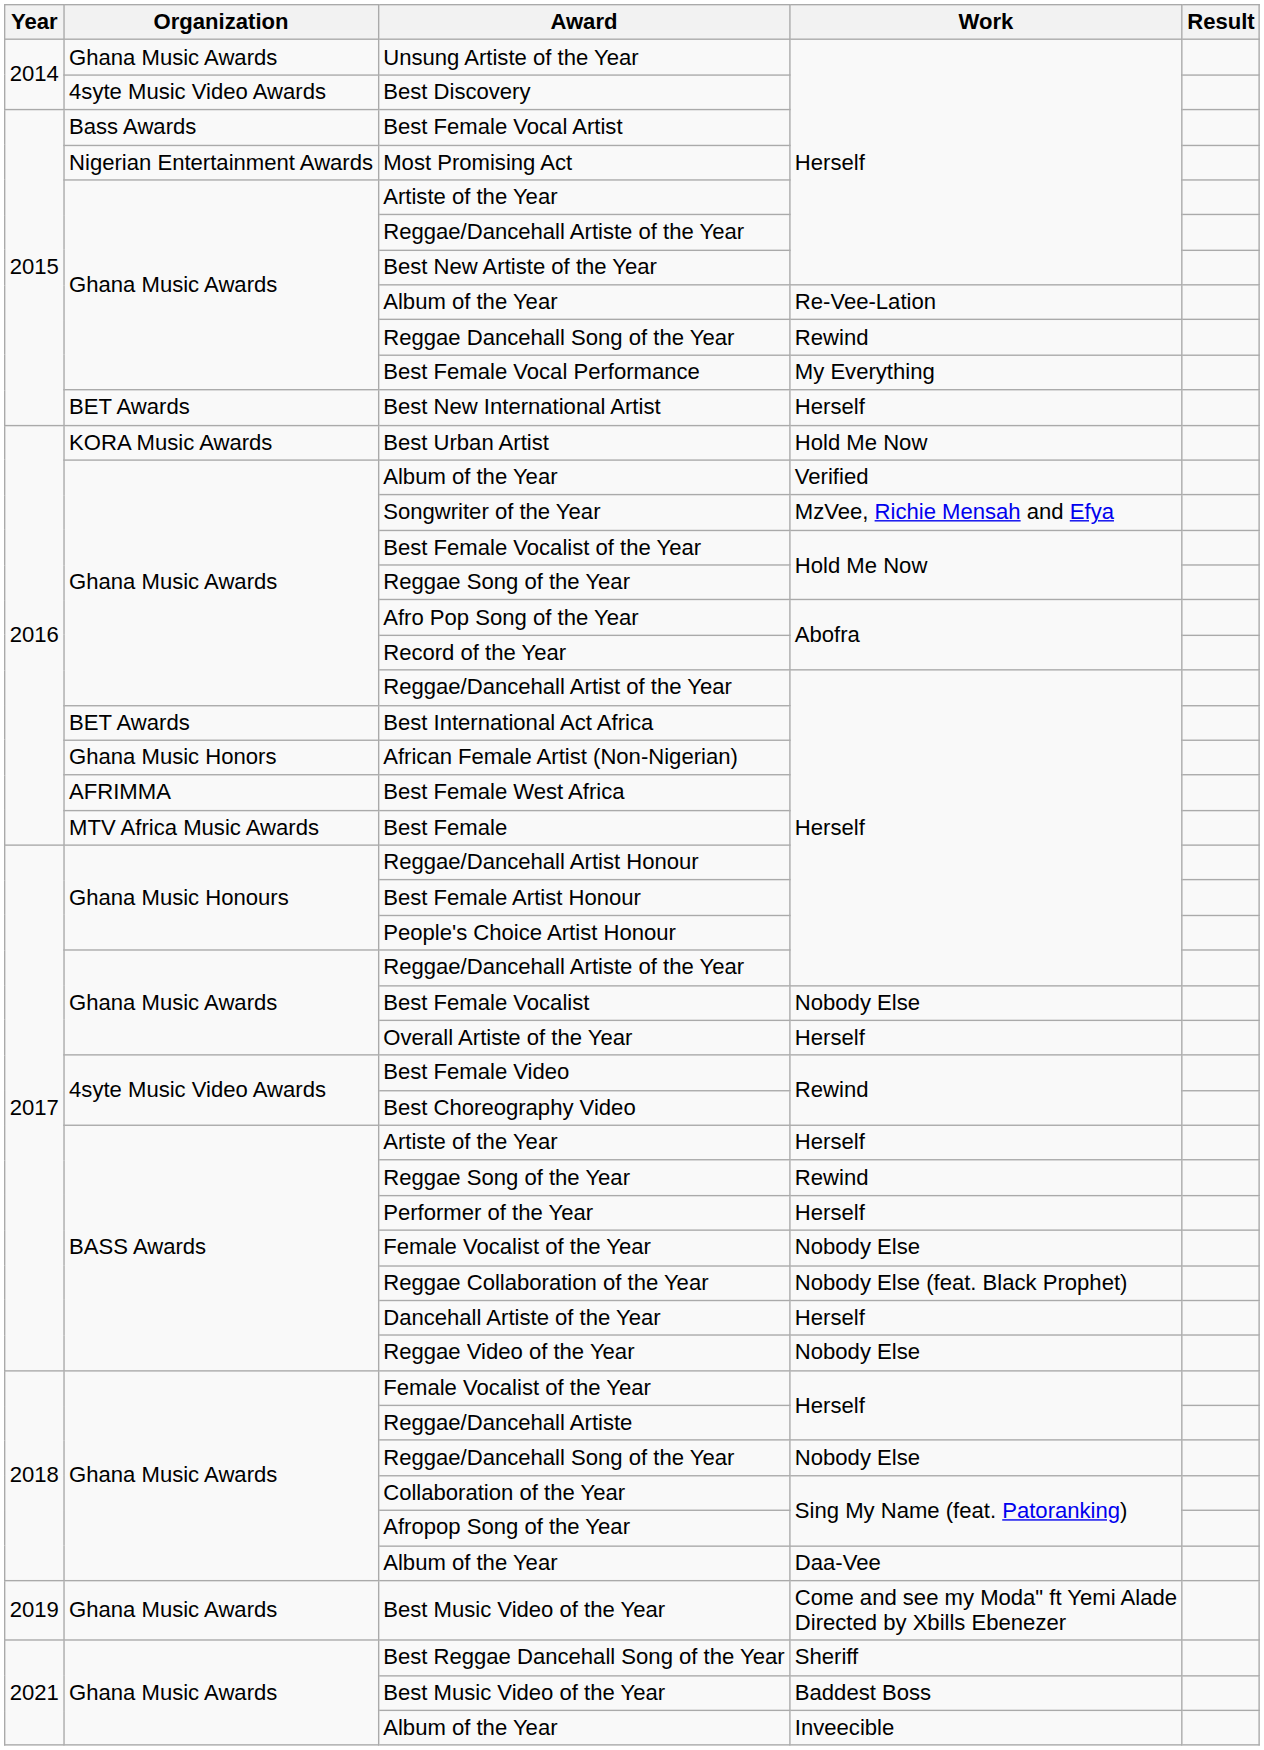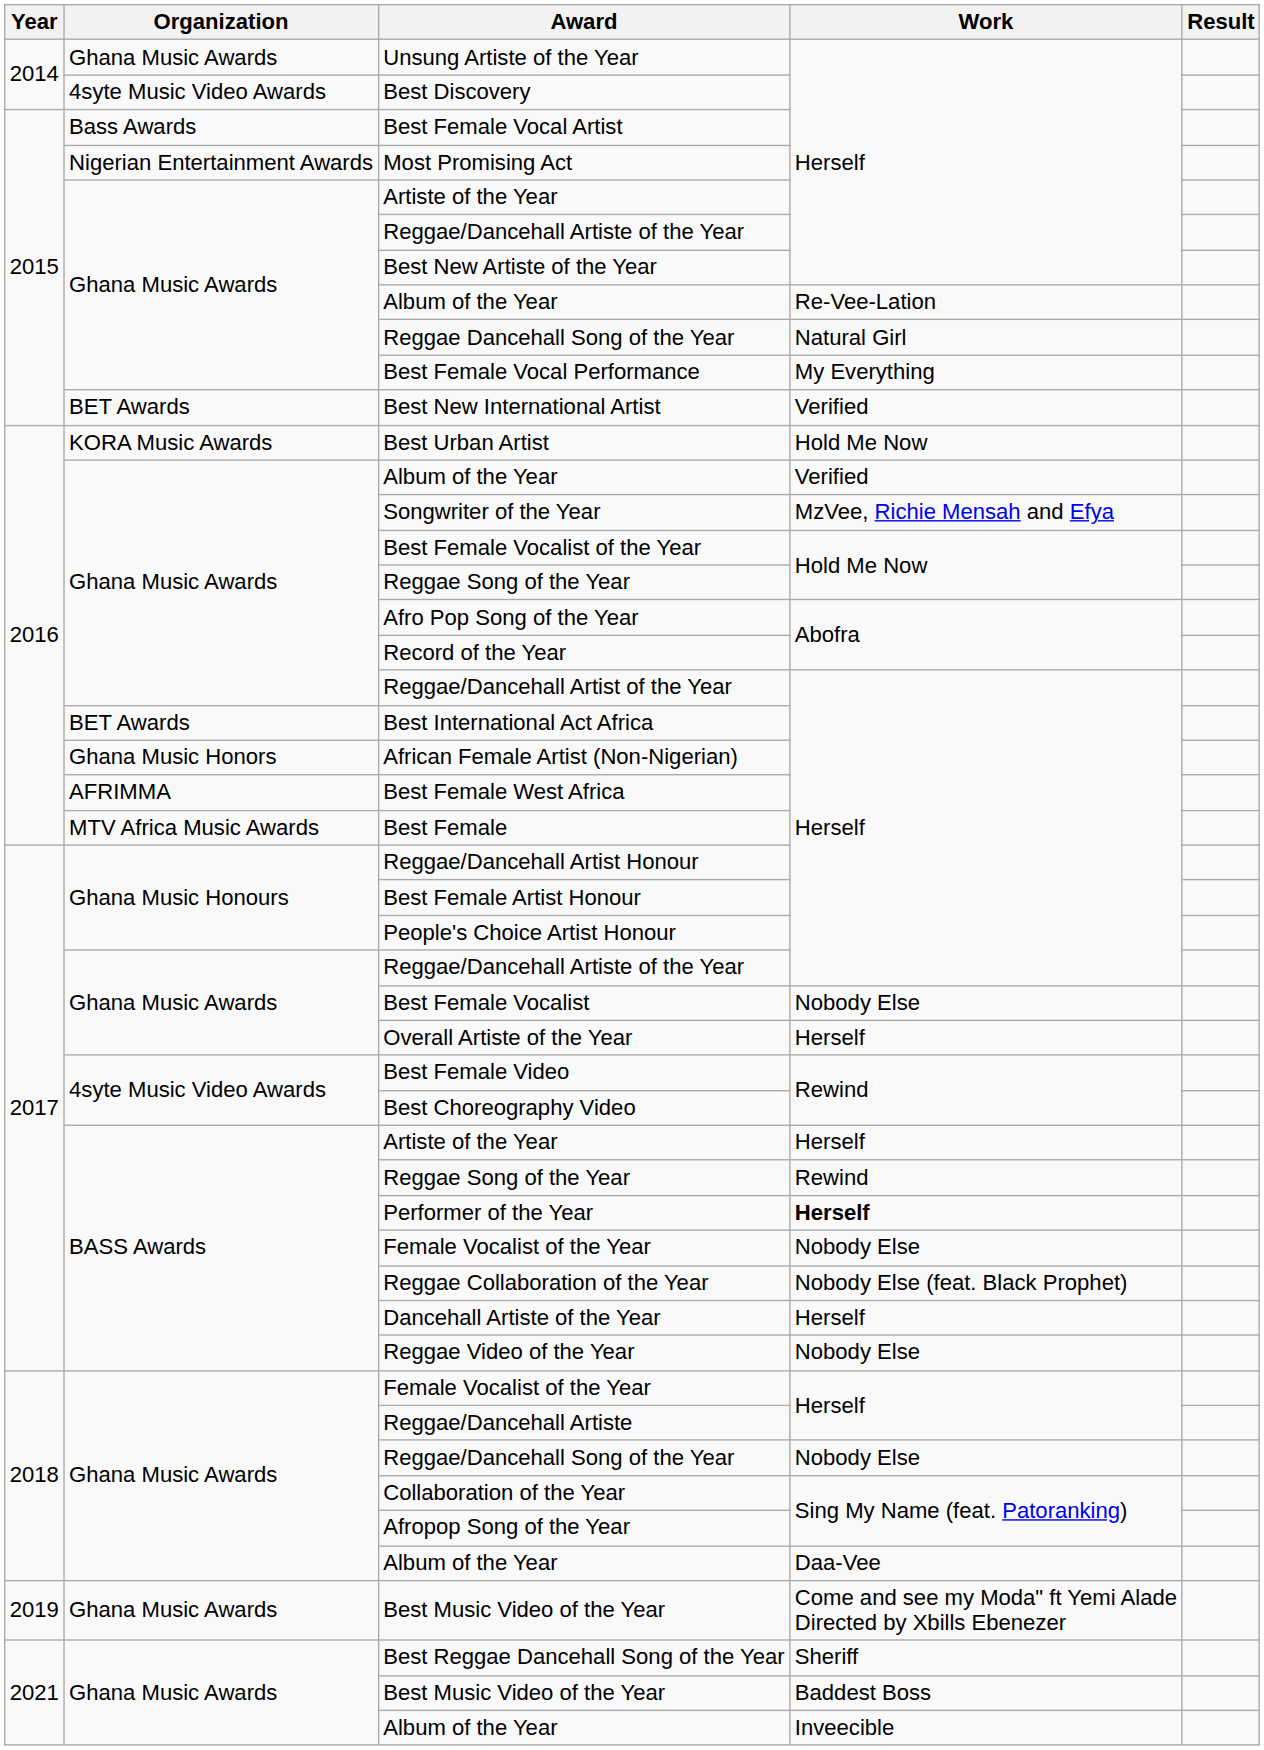Reggae Dancehall Song of the Year | Work: Rewind -> Natural Girl
Best New International Artist | Work: Herself -> Verified
Performer of the Year | Work: normal -> bold
